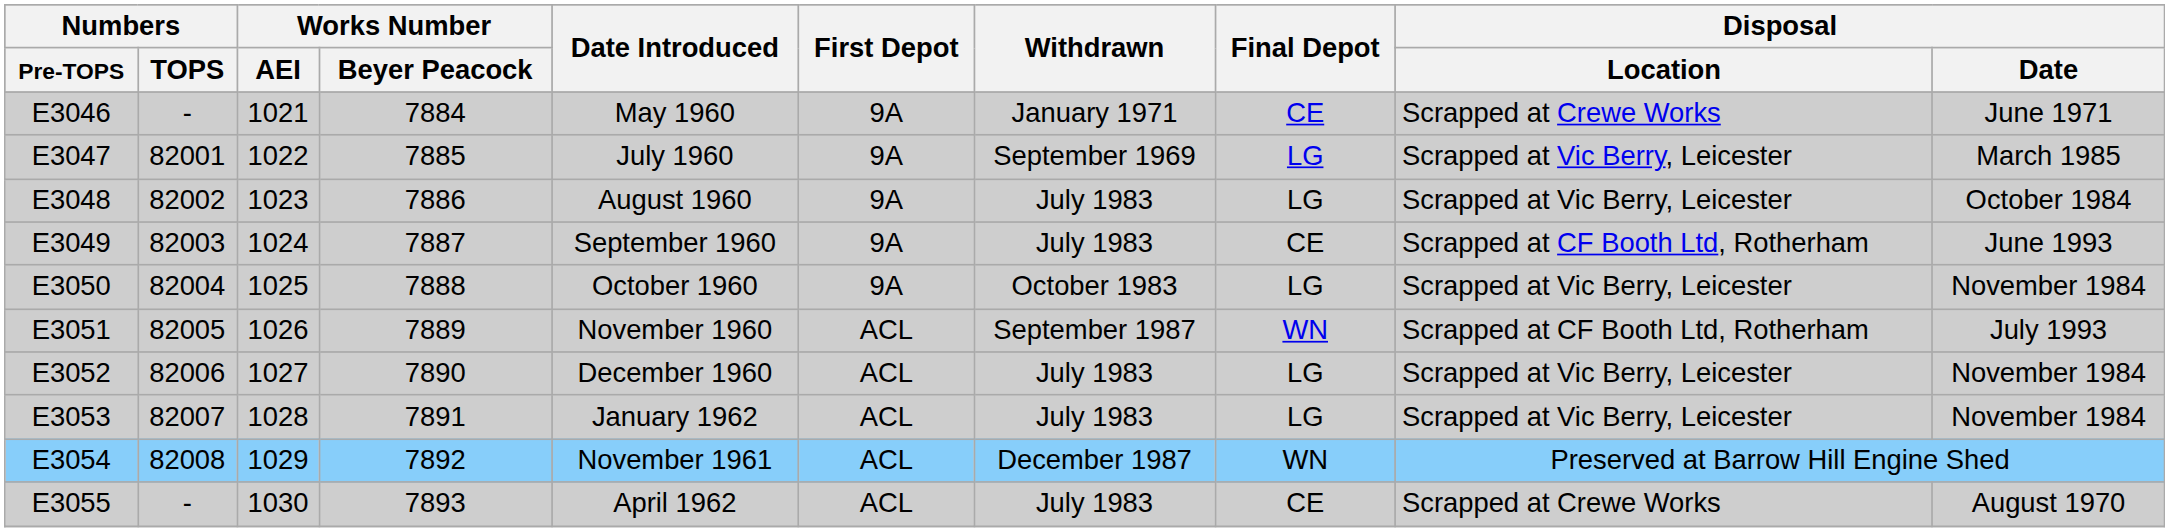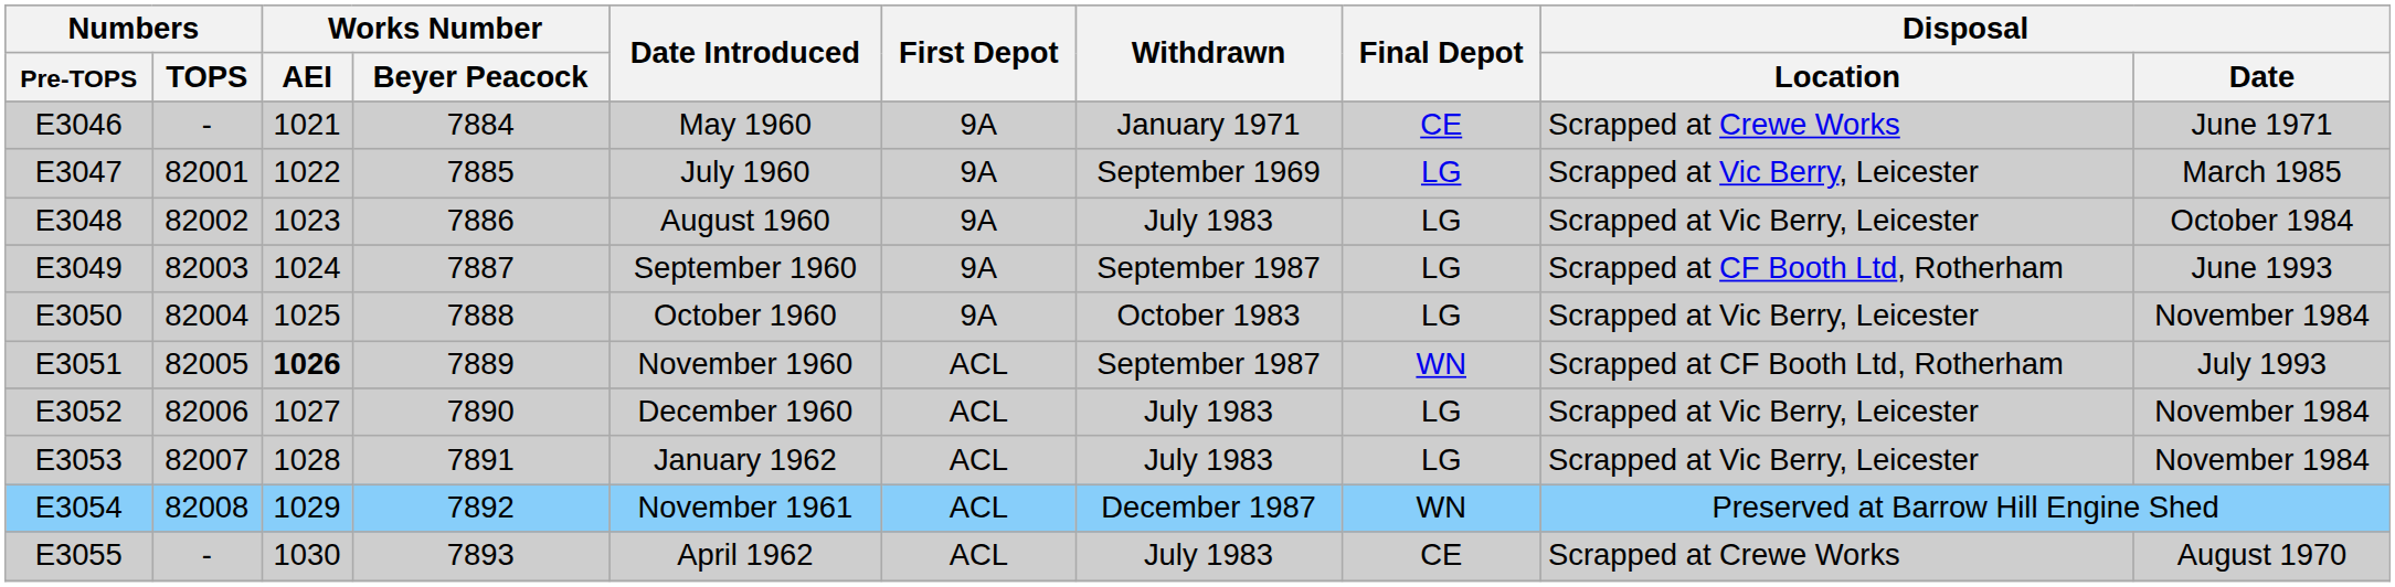E3049 | Withdrawn: July 1983 -> September 1987
E3049 | Final Depot: CE -> LG
E3051 | Works Number / AEI: normal -> bold
